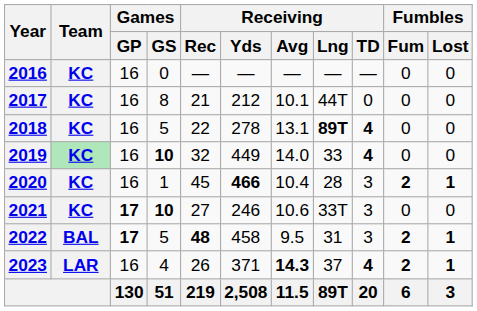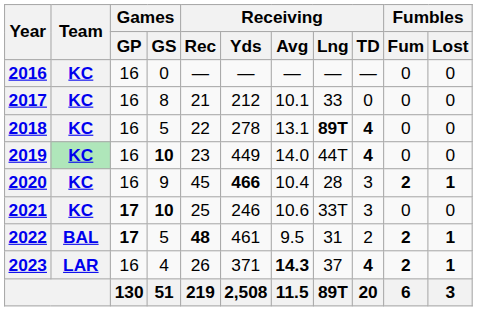2017 | Receiving / Lng: 44T -> 33
2019 | Receiving / Rec: 32 -> 23
2019 | Receiving / Lng: 33 -> 44T
2020 | Games / GS: 1 -> 9
2021 | Receiving / Rec: 27 -> 25
2022 | Receiving / Yds: 458 -> 461
2022 | Receiving / TD: 3 -> 2
